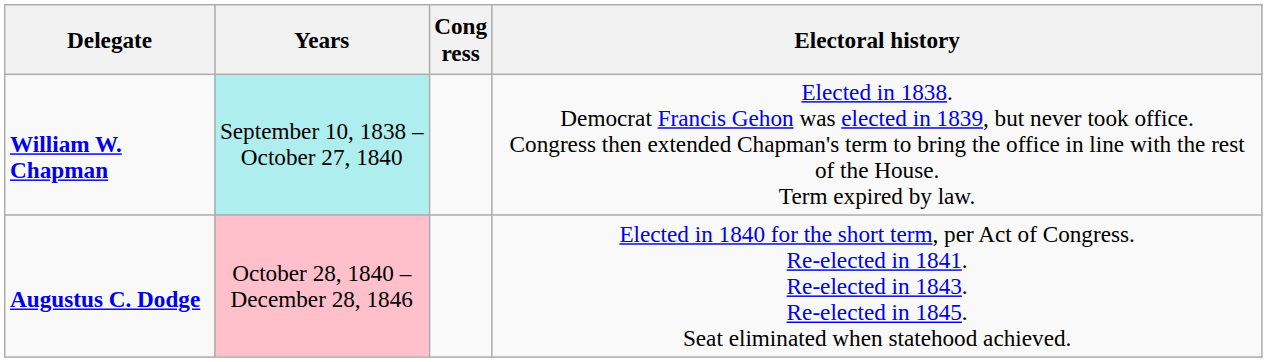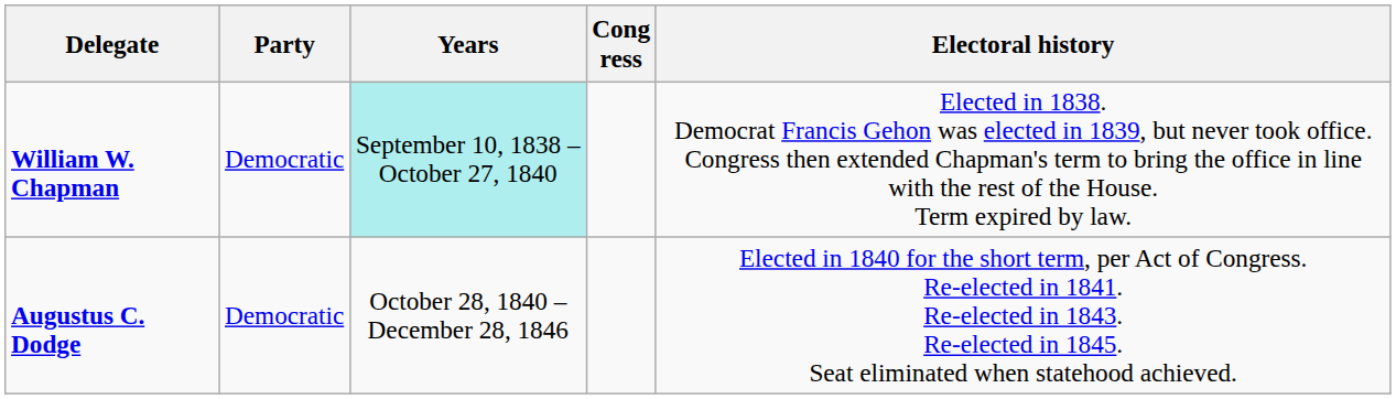+ column: Party | Democratic | Democratic
Augustus C. Dodge | Years: pink background -> no background
